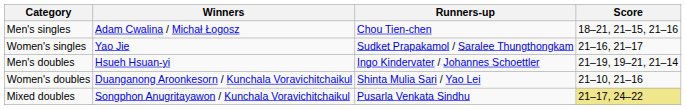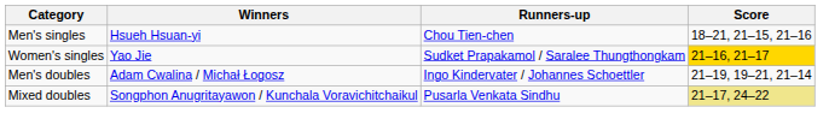Men's singles | Winners: Adam Cwalina / Michał Łogosz -> Hsueh Hsuan-yi
Women's singles | Score: no background -> gold background
Men's doubles | Winners: Hsueh Hsuan-yi -> Adam Cwalina / Michał Łogosz
- row: Women's doubles | Duanganong Aroonkesorn / Kunchala Voravichitchaikul | Shinta Mulia Sari / Yao Lei | 21–10, 21–16
